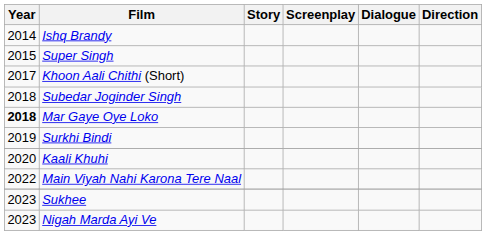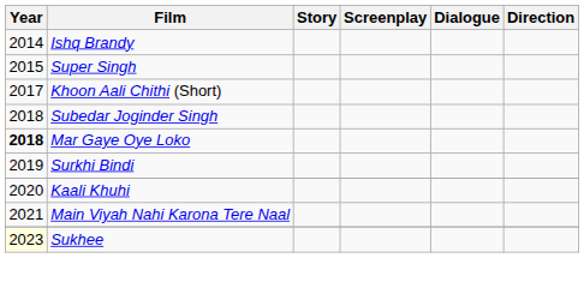Main Viyah Nahi Karona Tere Naal | Year: 2022 -> 2021
Sukhee | Year: no background -> lightyellow background
- row: 2023 | Nigah Marda Ayi Ve
